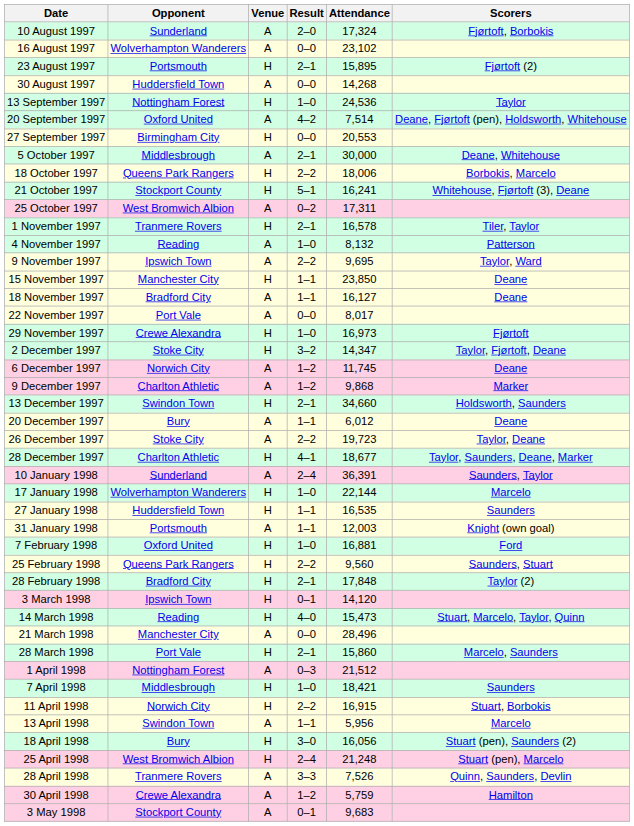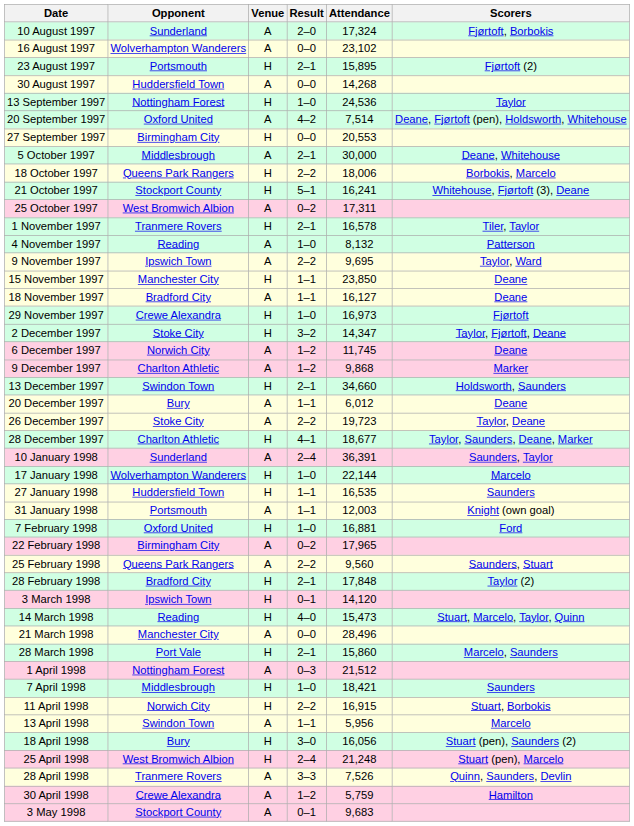- row: 22 November 1997 | Port Vale | A | 0–0 | 8,017
+ row: 22 February 1998 | Birmingham City | A | 0–2 | 17,965
25 February 1998 | Venue: H -> A
